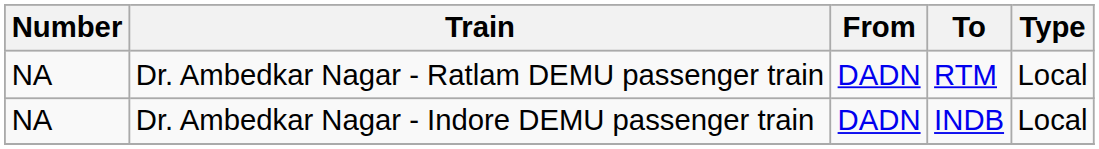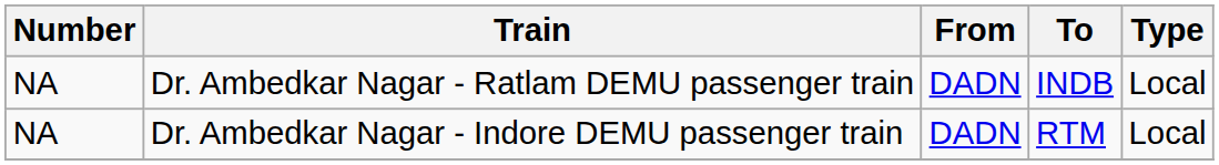Dr. Ambedkar Nagar - Ratlam DEMU passenger train | To: RTM -> INDB
Dr. Ambedkar Nagar - Indore DEMU passenger train | To: INDB -> RTM
